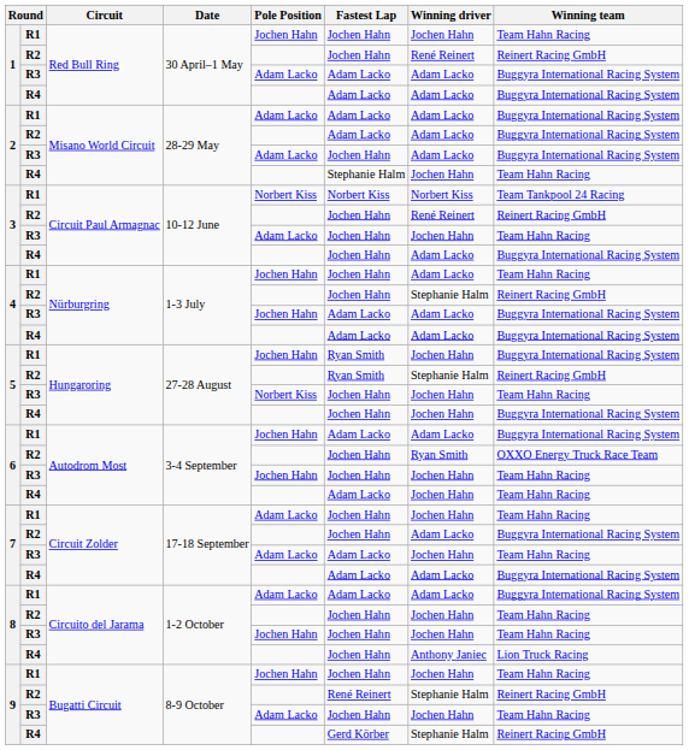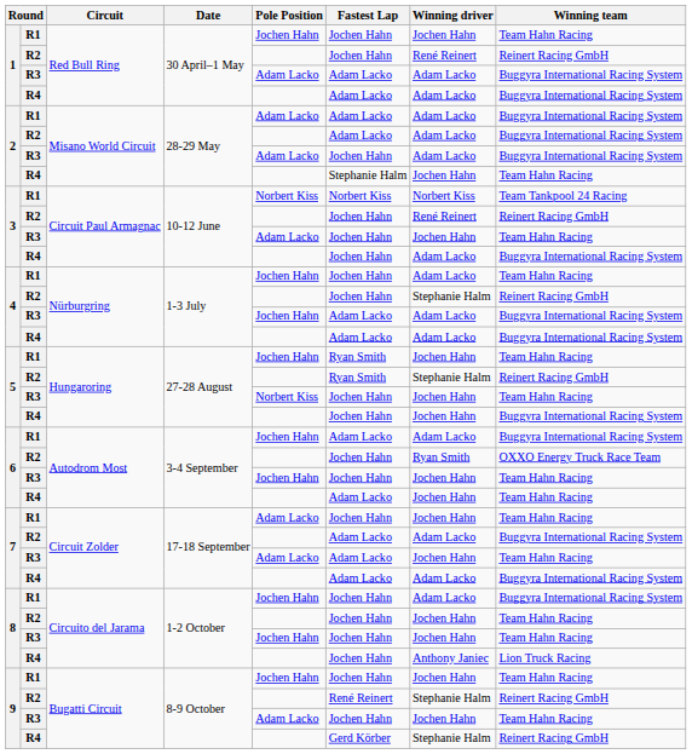5 / R1 | Winning team: Buggyra International Racing System -> Team Hahn Racing
7 / R2 | Fastest Lap: Jochen Hahn -> Adam Lacko
8 / R1 | Pole Position: Adam Lacko -> Jochen Hahn
8 / R1 | Fastest Lap: Adam Lacko -> Jochen Hahn
